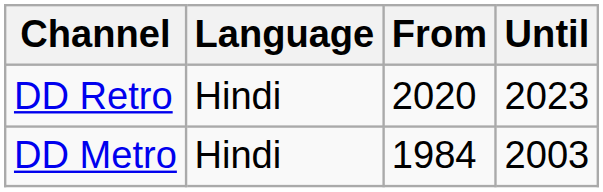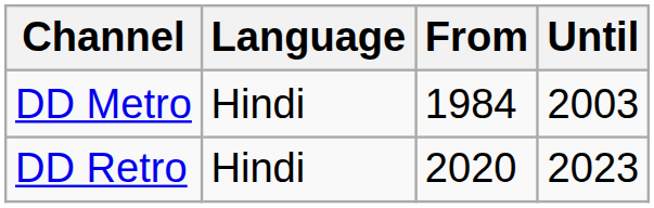rows swapped: DD Metro <-> DD Retro
